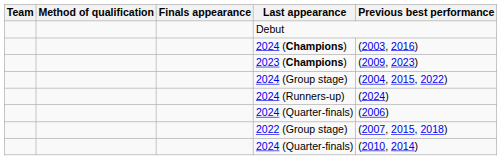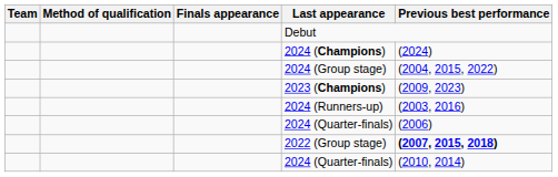2024 (Champions) | Previous best performance: (2003, 2016) -> (2024)
rows swapped: 2023 (Champions) <-> 2024 (Group stage)
2024 (Runners-up) | Previous best performance: (2024) -> (2003, 2016)
2022 (Group stage) | Previous best performance: normal -> bold
